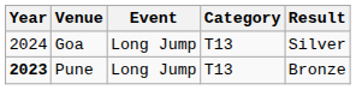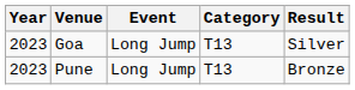Goa | Year: 2024 -> 2023
Pune | Year: bold -> normal
